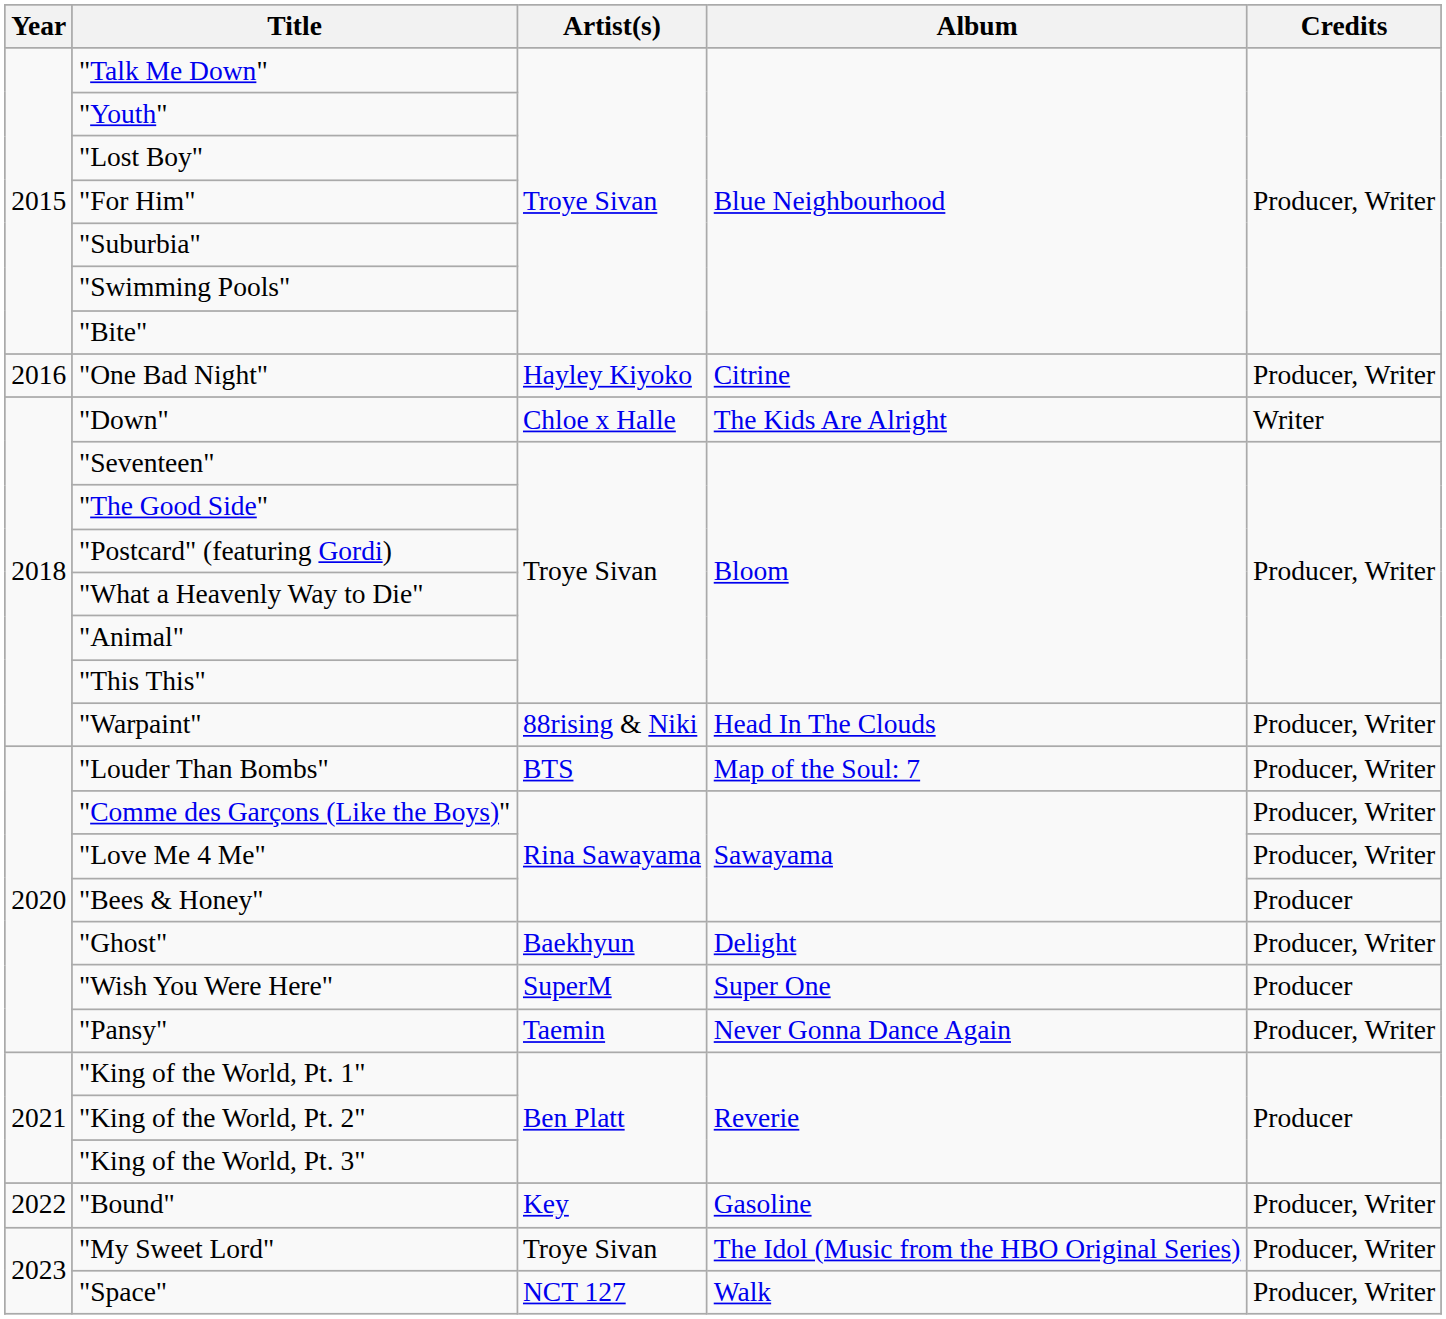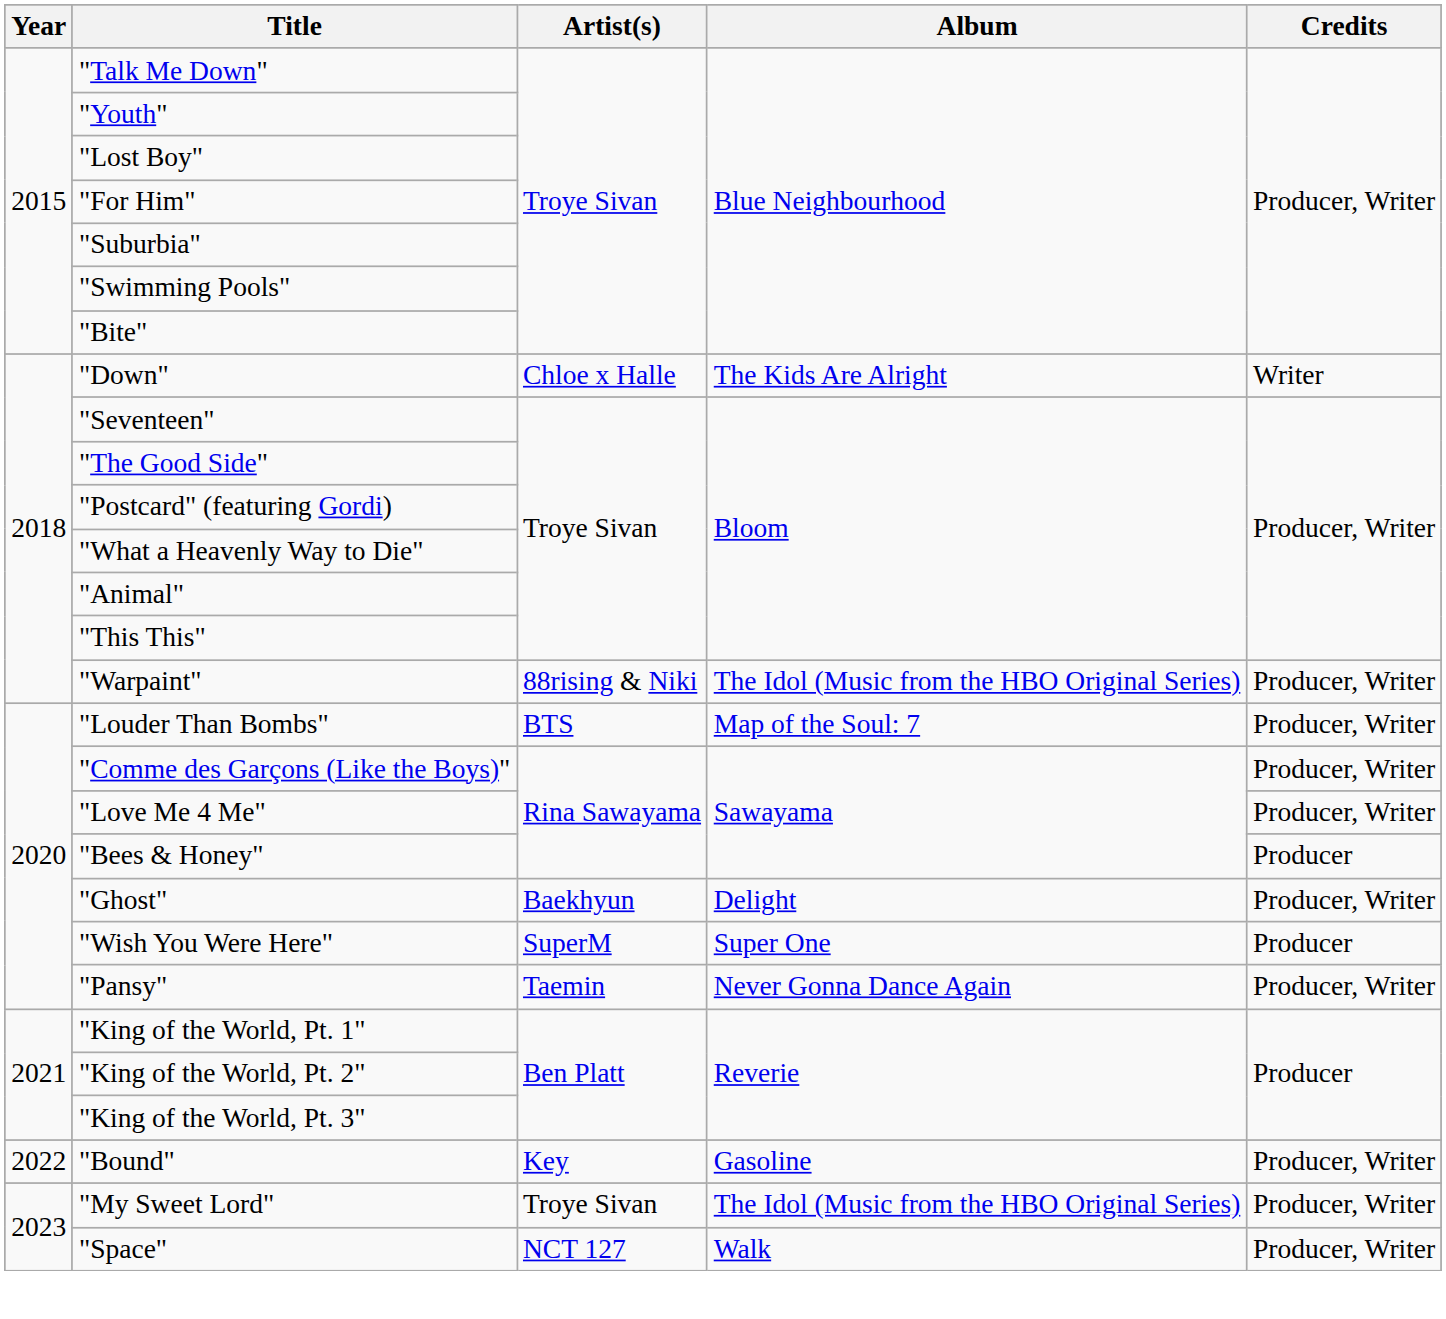- row: 2016 | "One Bad Night" | Hayley Kiyoko | Citrine | Producer, Writer
"Warpaint" | Album: Head In The Clouds -> The Idol (Music from the HBO Original Series)
